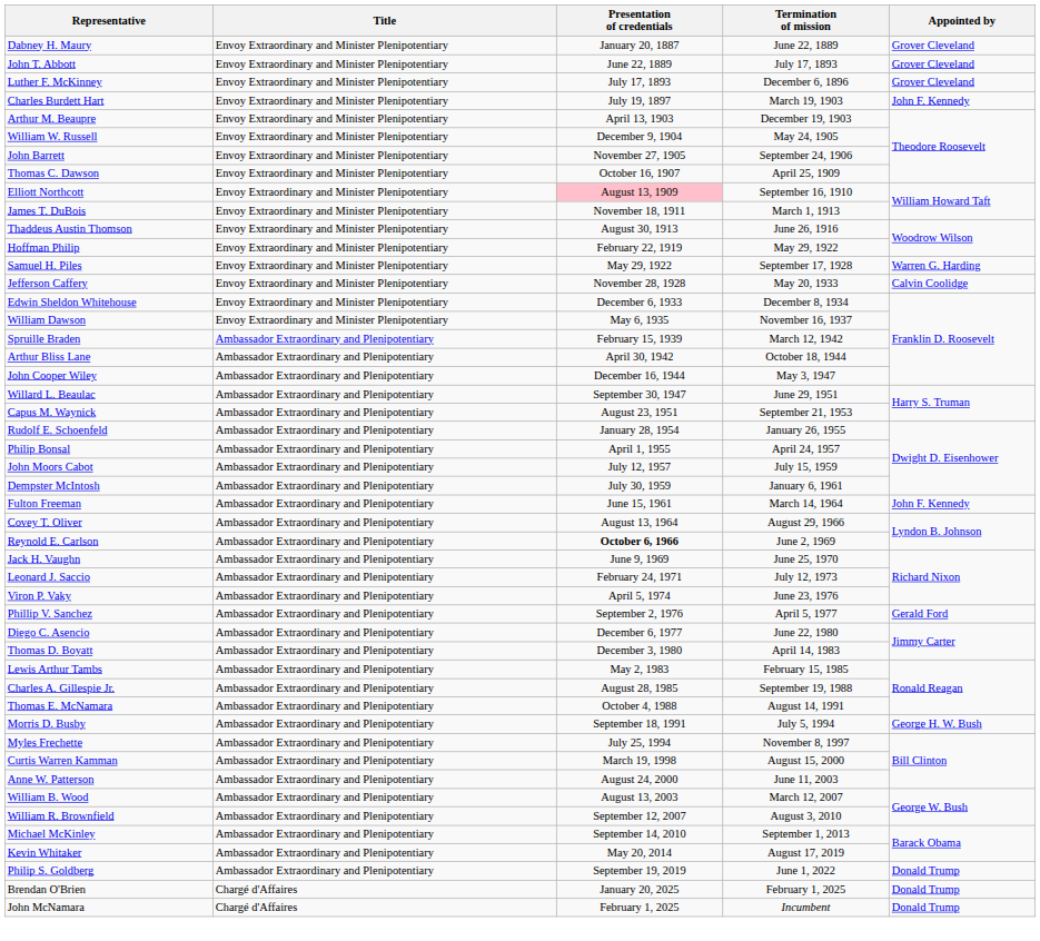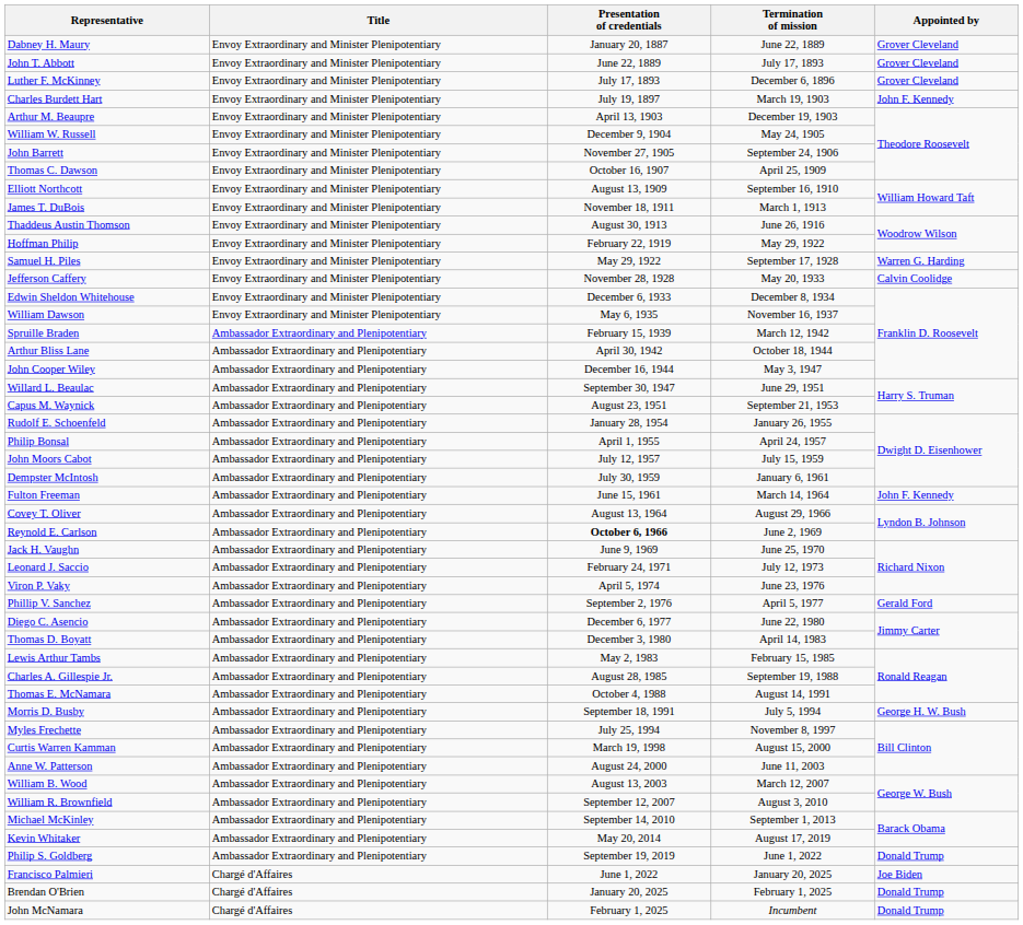Elliott Northcott | Presentation of credentials: pink background -> no background
+ row: Francisco Palmieri | Chargé d'Affaires | June 1, 2022 | January 20, 2025 | Joe Biden
